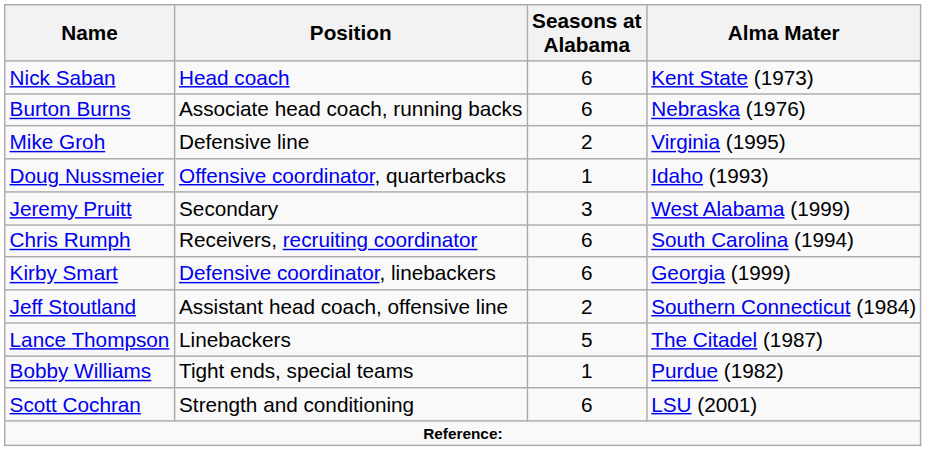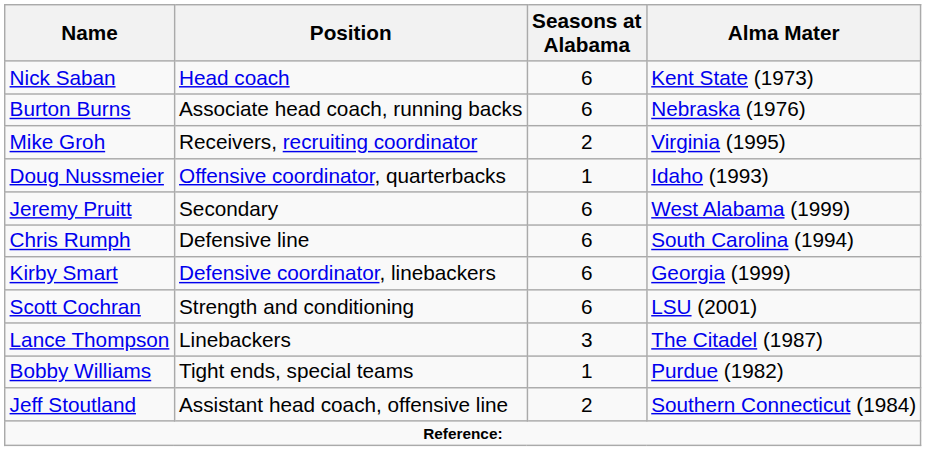Mike Groh | Position: Defensive line -> Receivers, recruiting coordinator
Jeremy Pruitt | Seasons at Alabama: 3 -> 6
Chris Rumph | Position: Receivers, recruiting coordinator -> Defensive line
rows swapped: Jeff Stoutland <-> Scott Cochran
Lance Thompson | Seasons at Alabama: 5 -> 3
